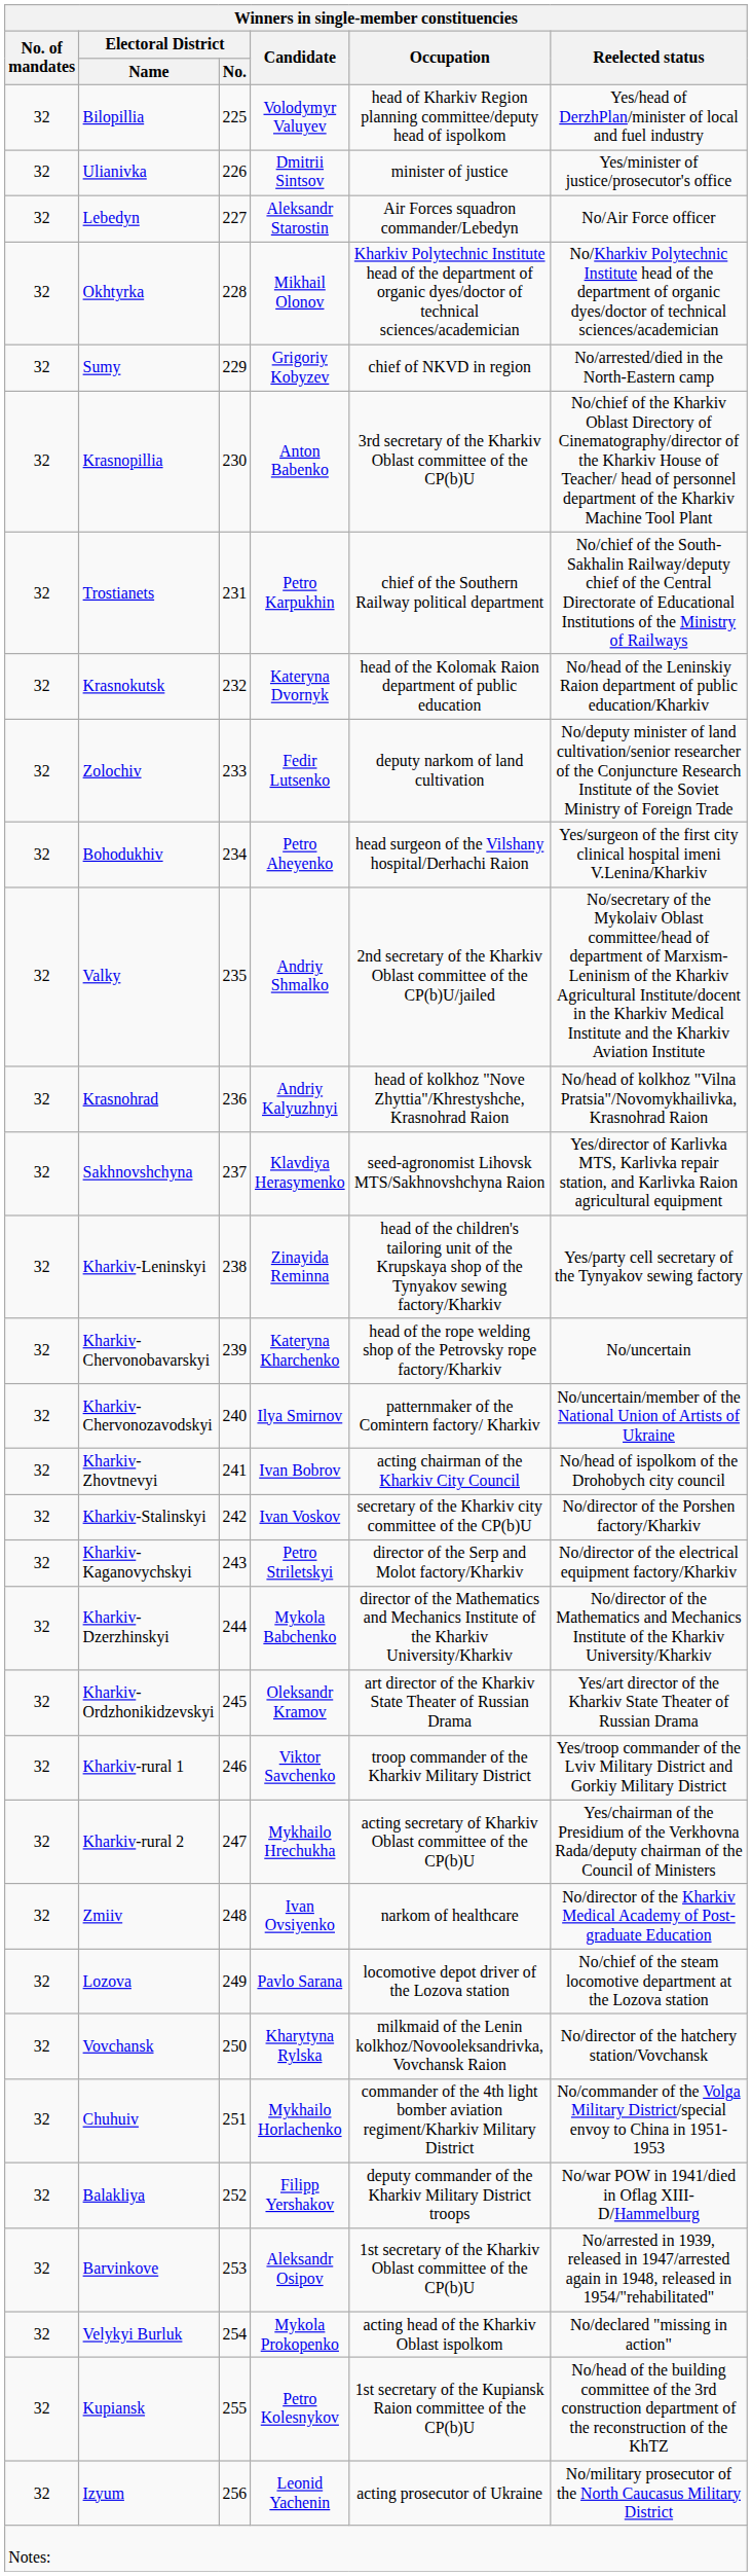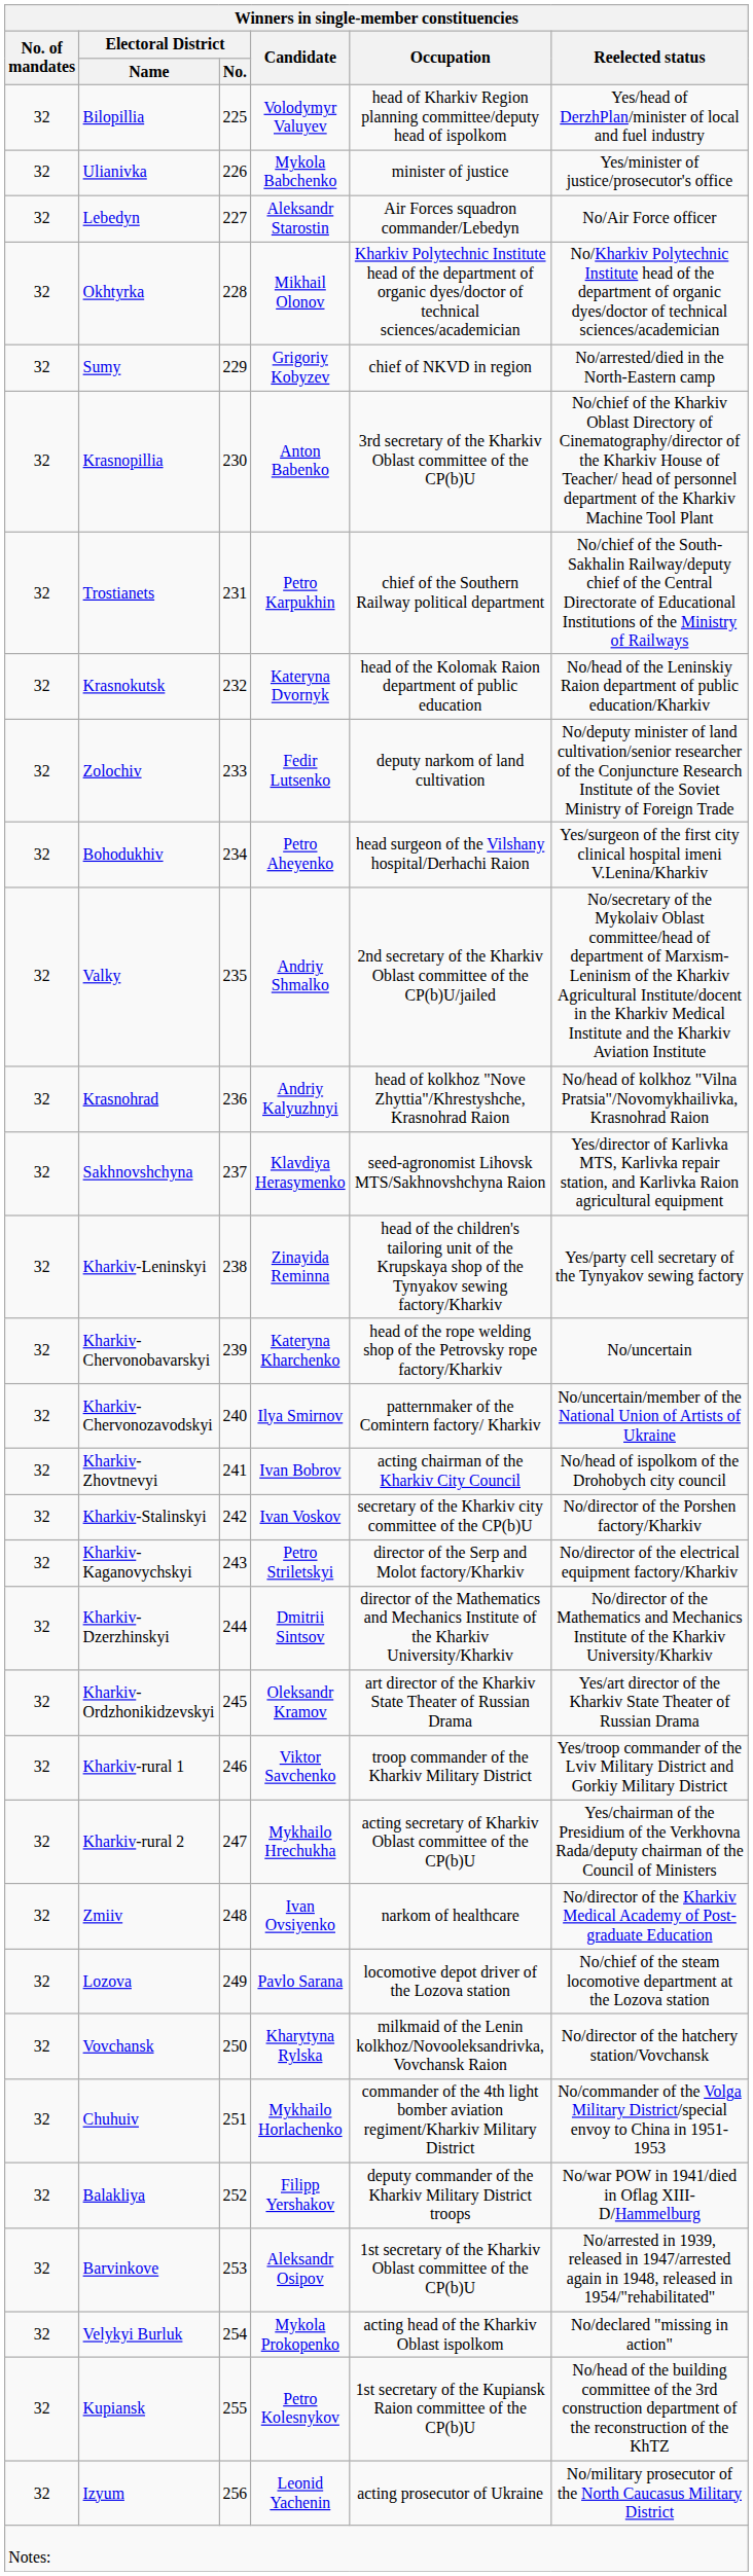Ulianivka | Winners in single-member constituencies / Candidate: Dmitrii Sintsov -> Mykola Babchenko
Kharkiv-Dzerzhinskyi | Winners in single-member constituencies / Candidate: Mykola Babchenko -> Dmitrii Sintsov
